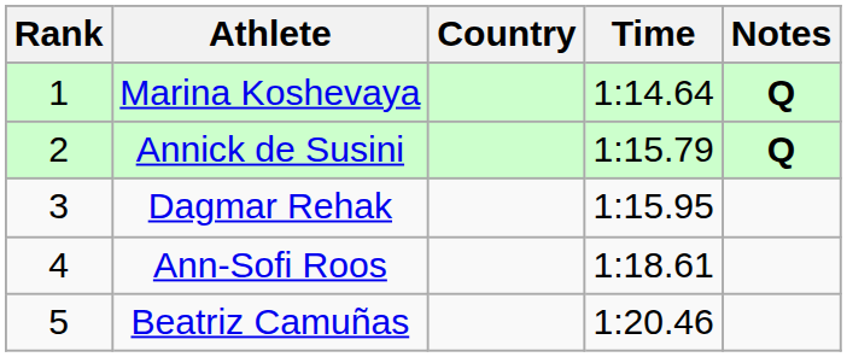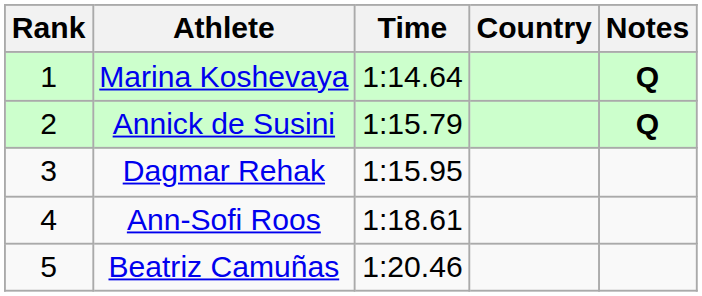columns swapped: Country <-> Time
